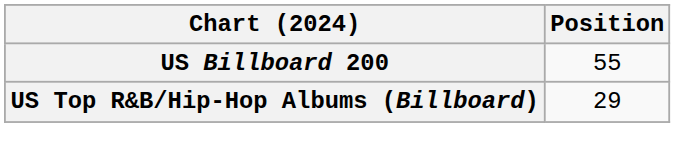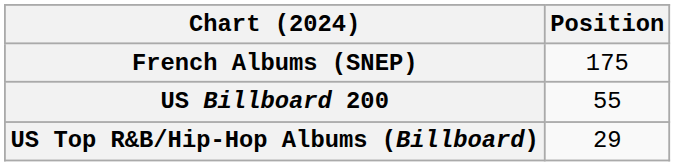+ row: French Albums (SNEP) | 175
